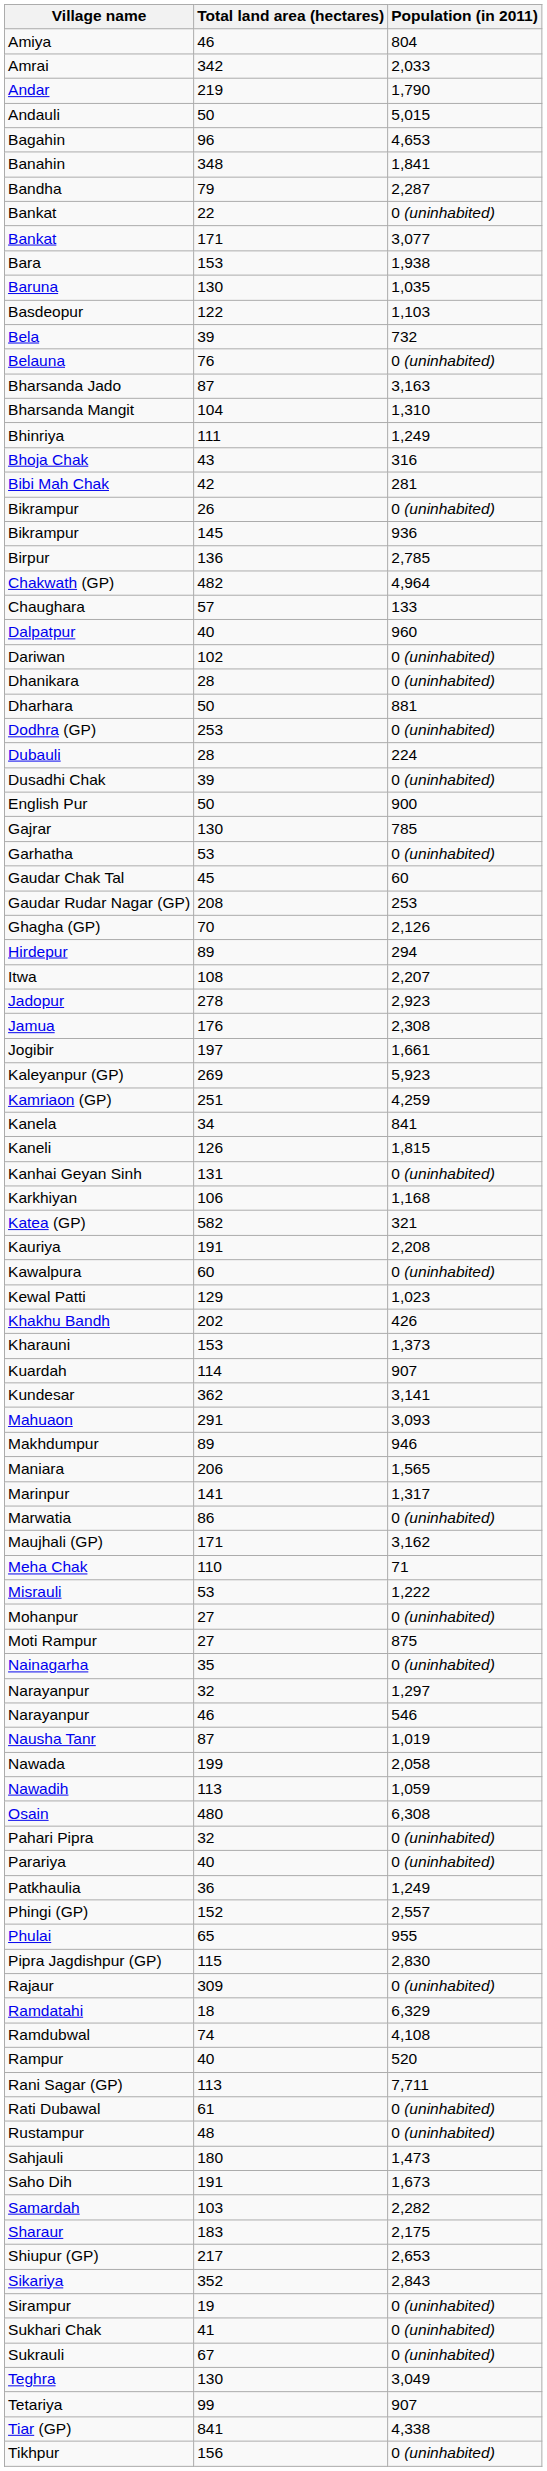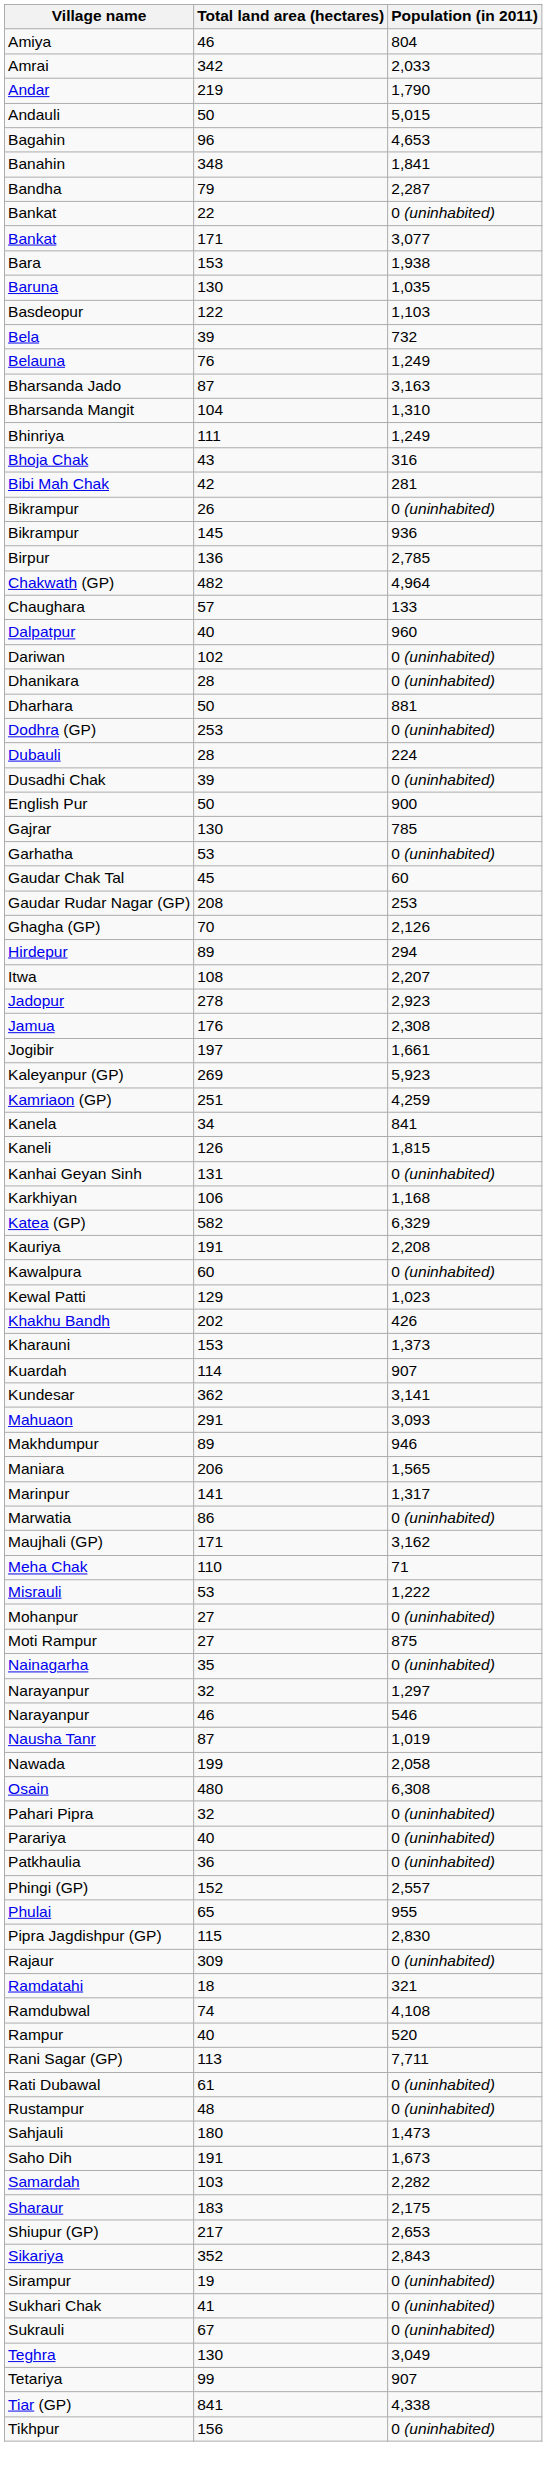Belauna | Population (in 2011): 0 (uninhabited) -> 1,249
Katea (GP) | Population (in 2011): 321 -> 6,329
- row: Nawadih | 113 | 1,059
Patkhaulia | Population (in 2011): 1,249 -> 0 (uninhabited)
Ramdatahi | Population (in 2011): 6,329 -> 321
